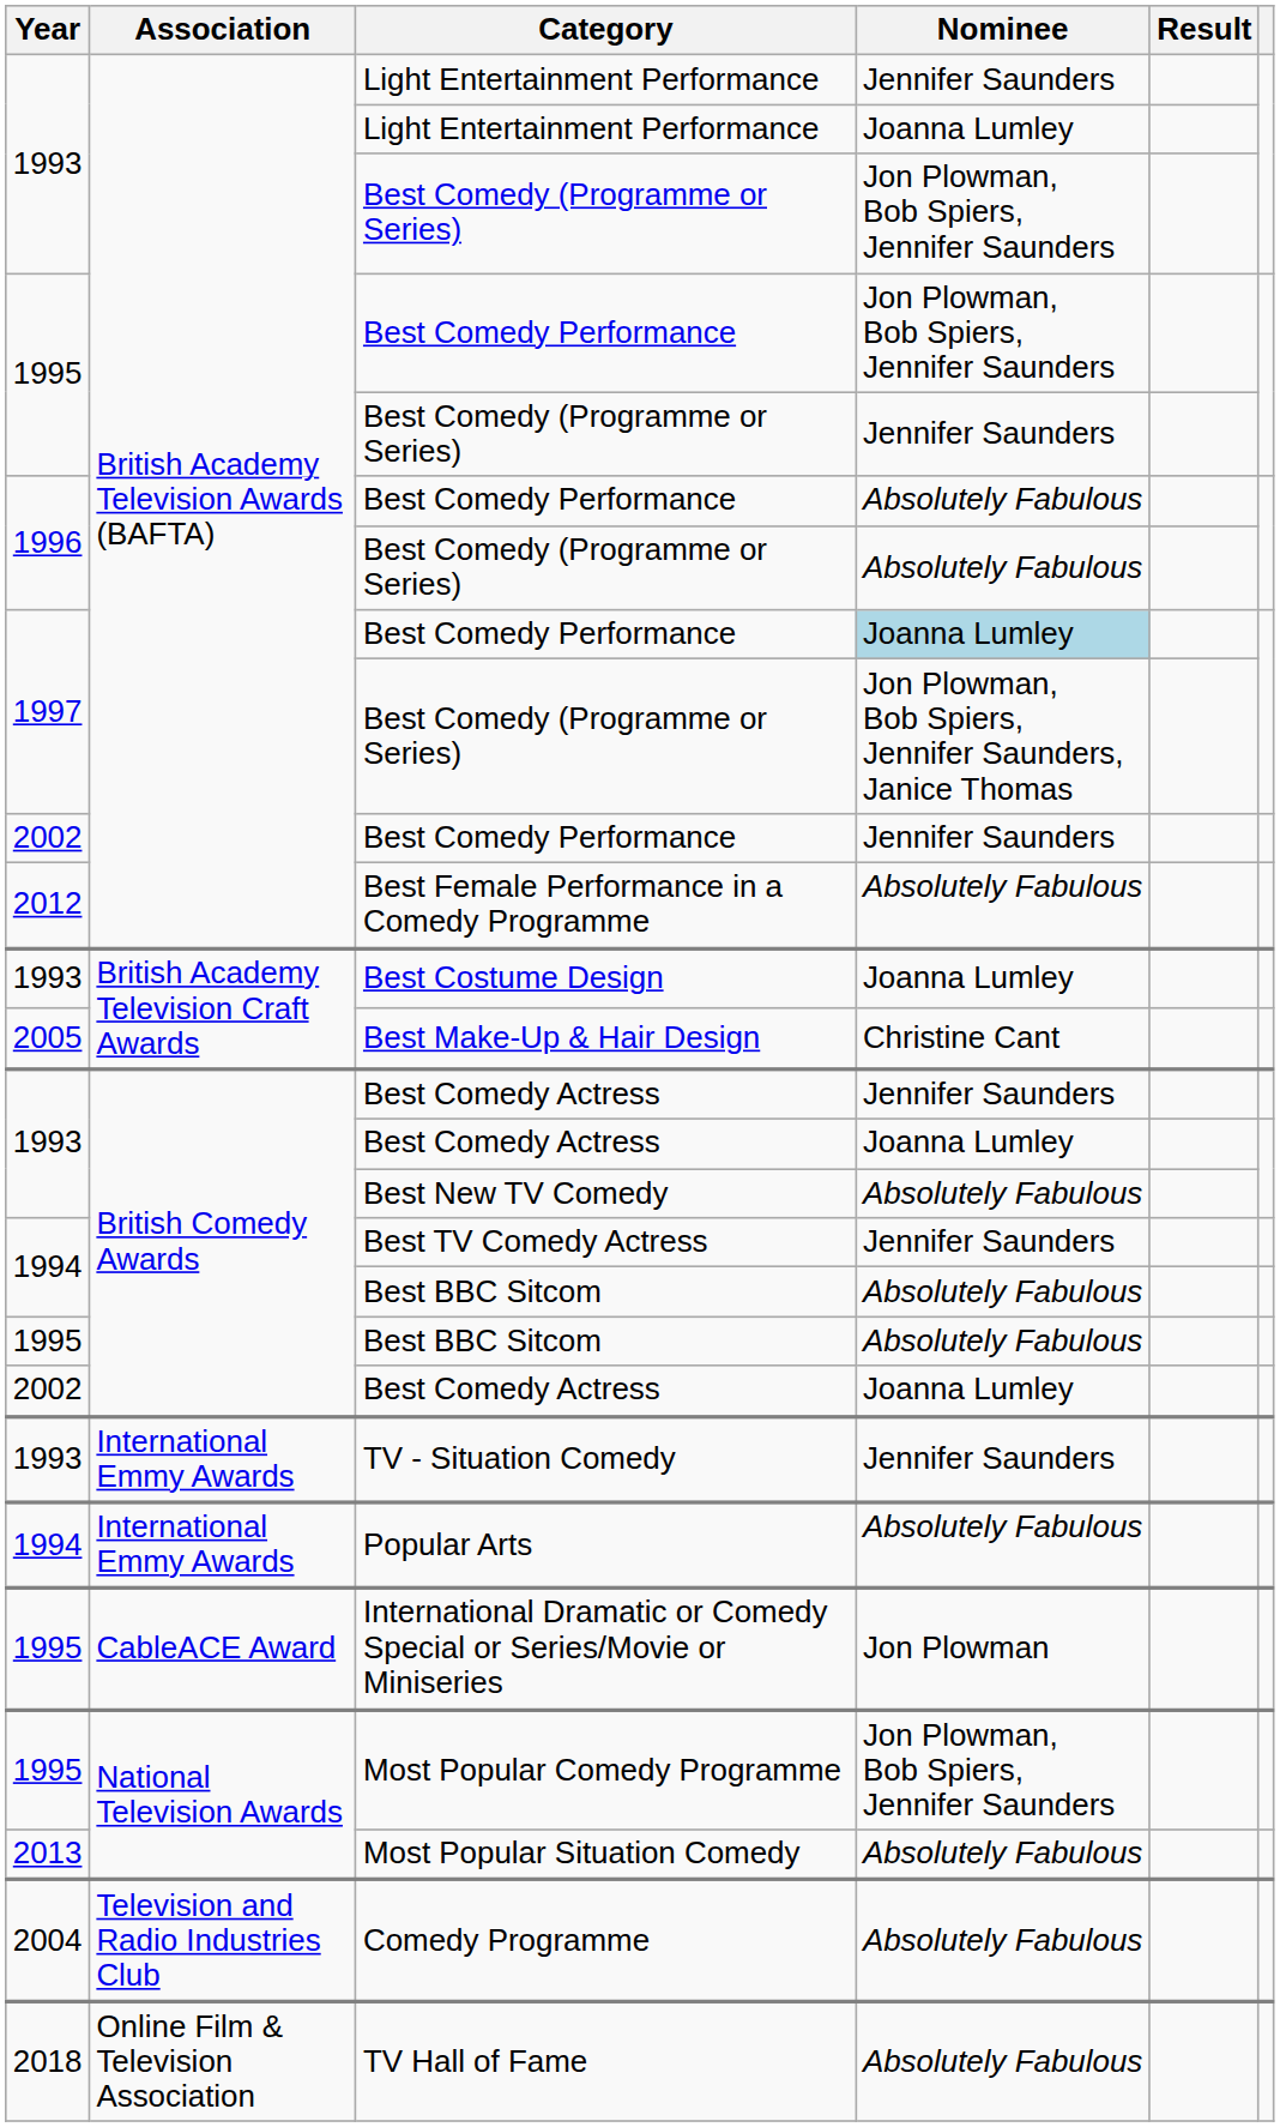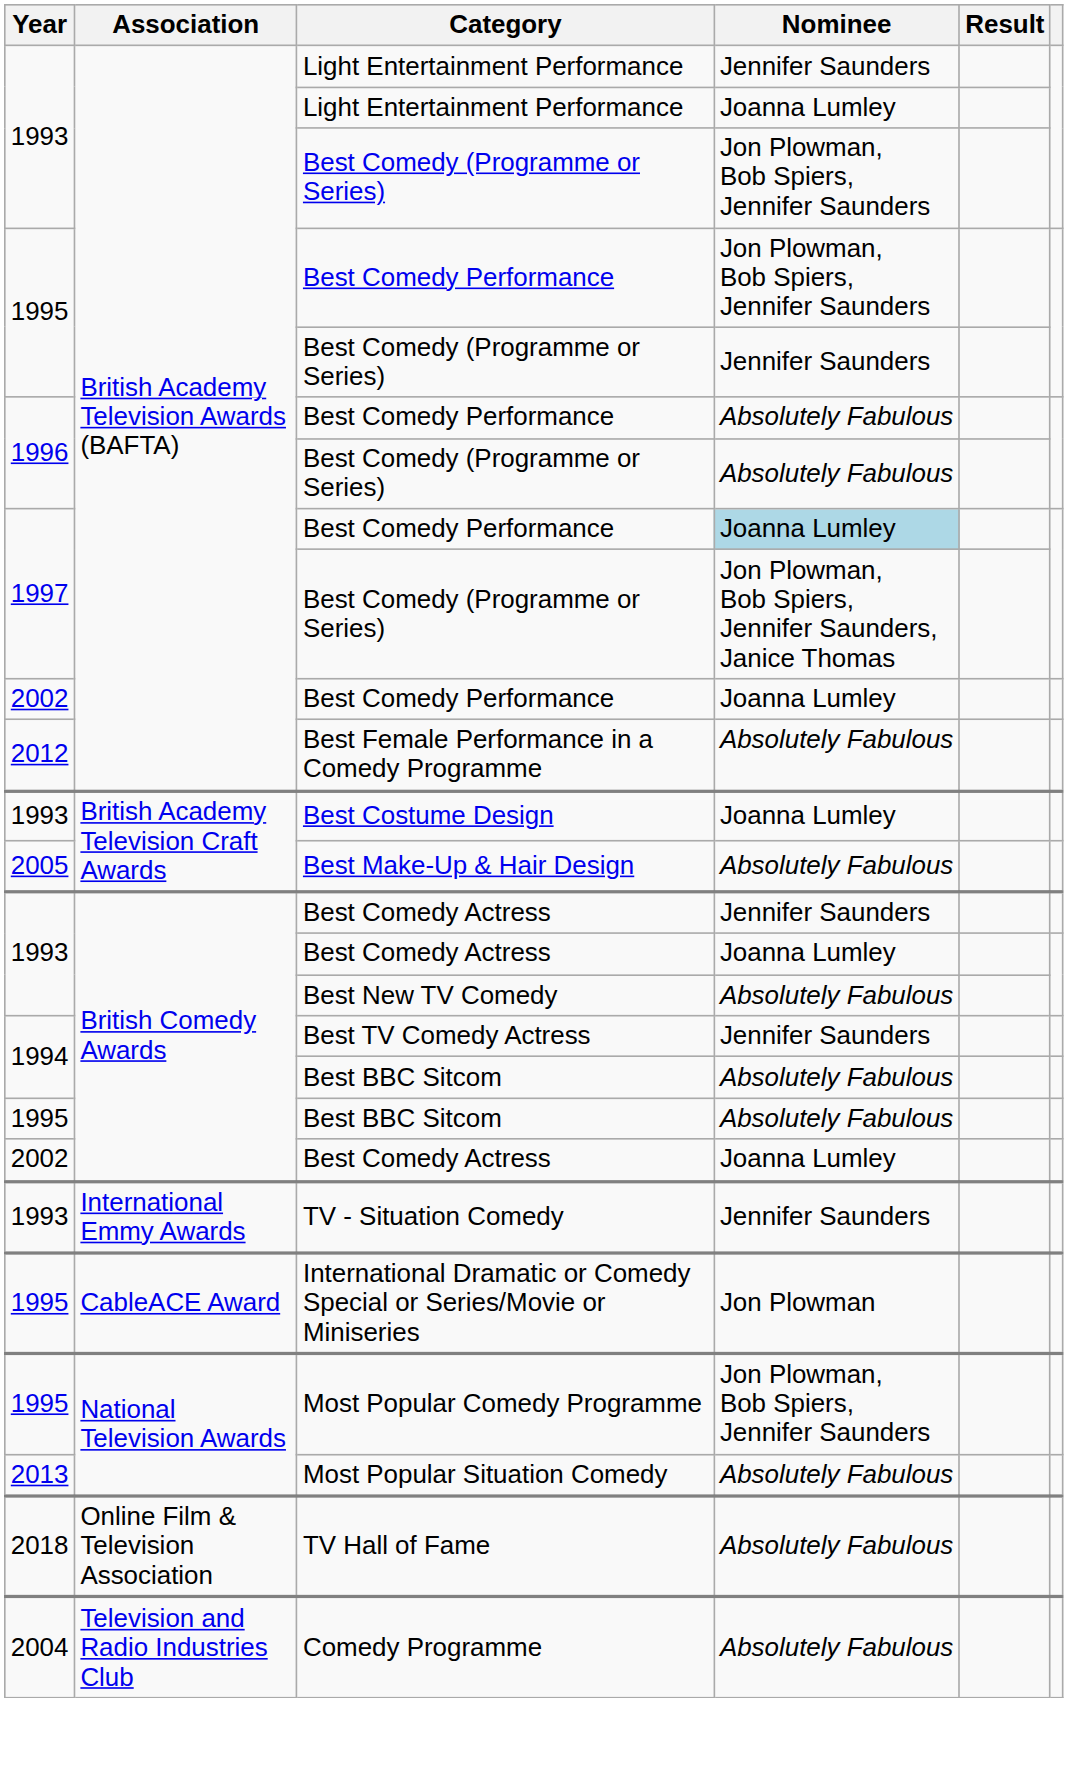2002 / Best Comedy Performance | Nominee: Jennifer Saunders -> Joanna Lumley
Best Make-Up & Hair Design | Nominee: Christine Cant -> Absolutely Fabulous
- row: 1994 | International Emmy Awards | Popular Arts | Absolutely Fabulous
rows swapped: Comedy Programme <-> TV Hall of Fame
